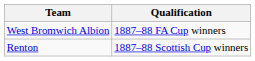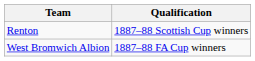rows swapped: West Bromwich Albion <-> Renton
